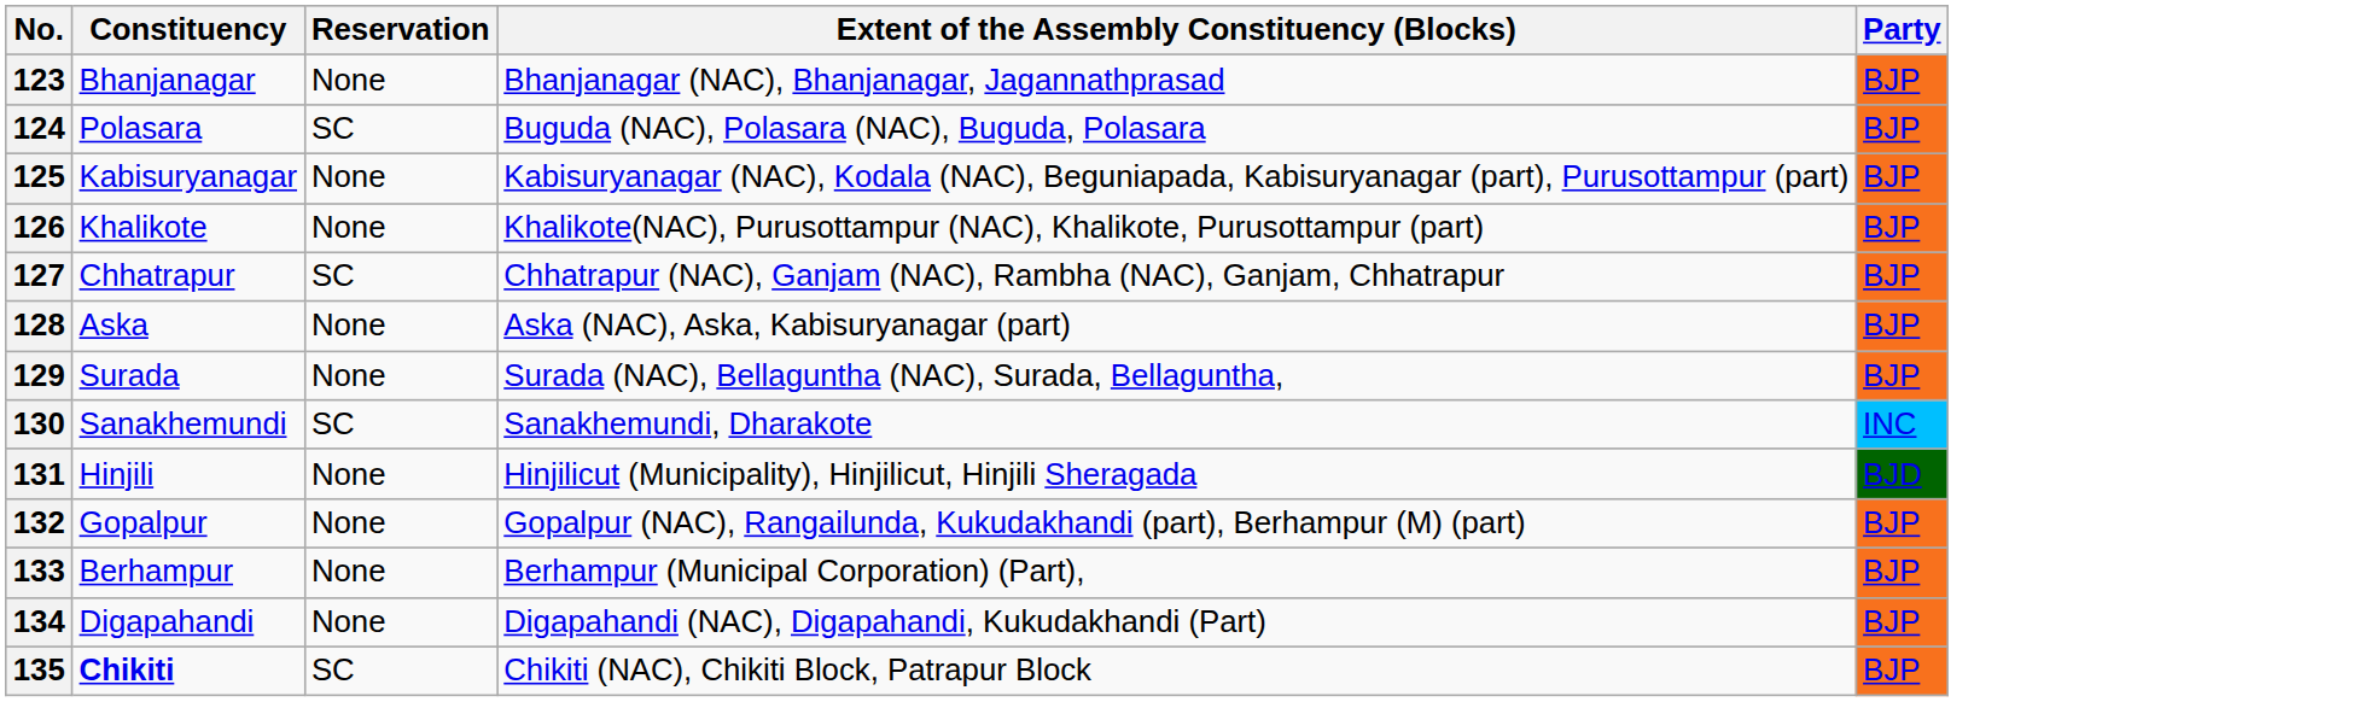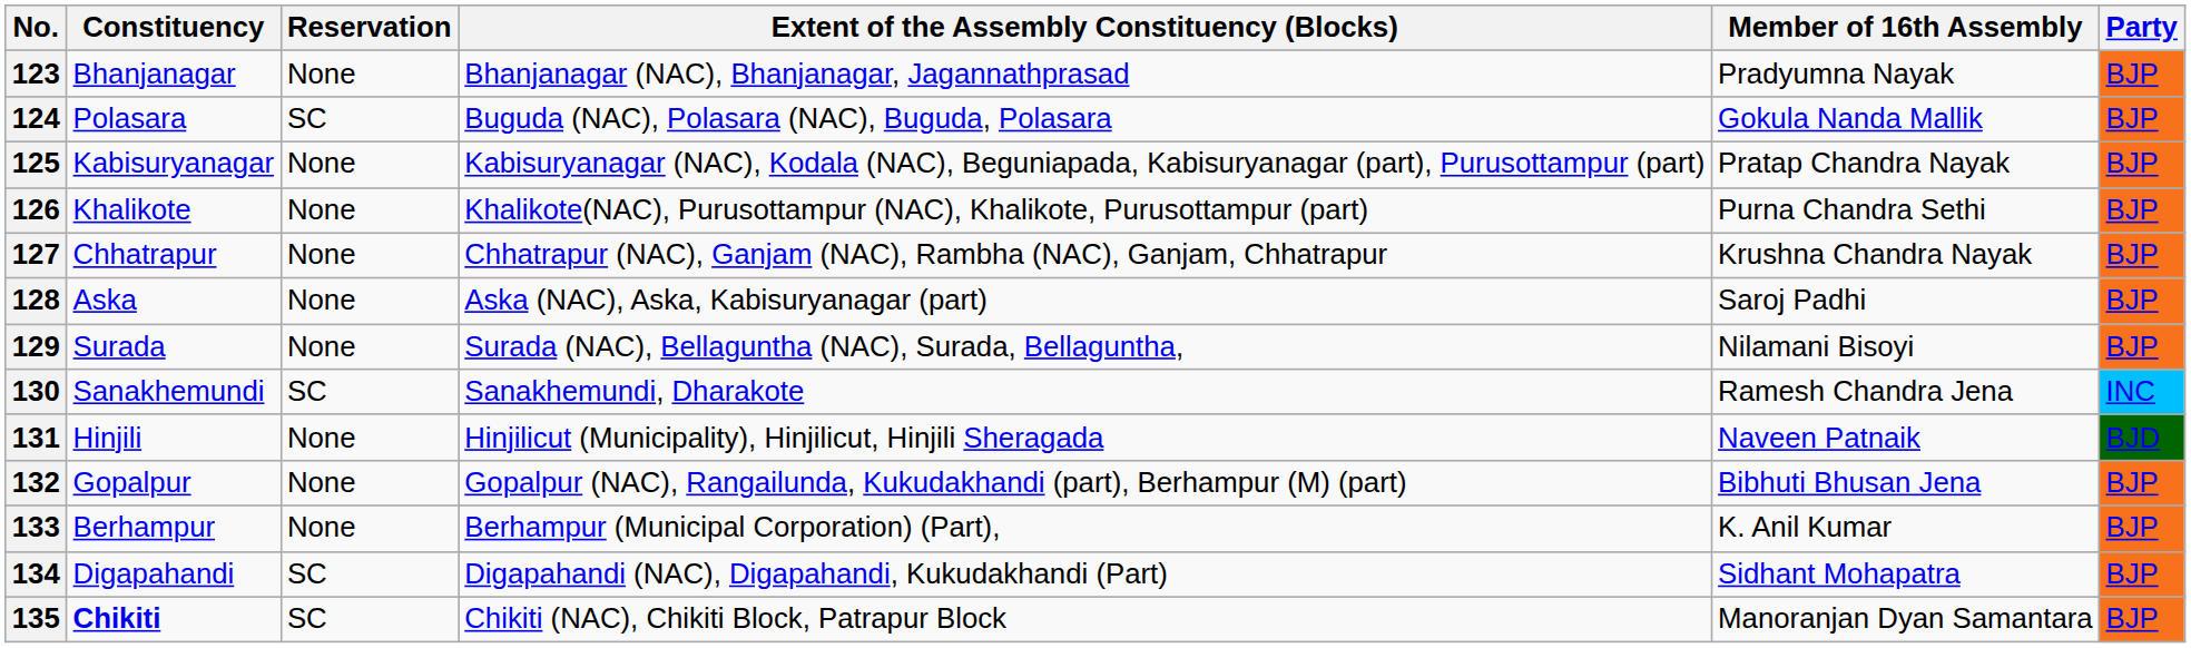+ column: Member of 16th Assembly | Pradyumna Nayak | Gokula Nanda Mallik | Pratap Chandra Nayak | Purna Chandra Sethi | Krushna Chandra Nayak | Saroj Padhi | Nilamani Bisoyi | Ramesh Chandra Jena | Naveen Patnaik | Bibhuti Bhusan Jena | K. Anil Kumar | Sidhant Mohapatra | Manoranjan Dyan Samantara
127 | Reservation: SC -> None
134 | Reservation: None -> SC
